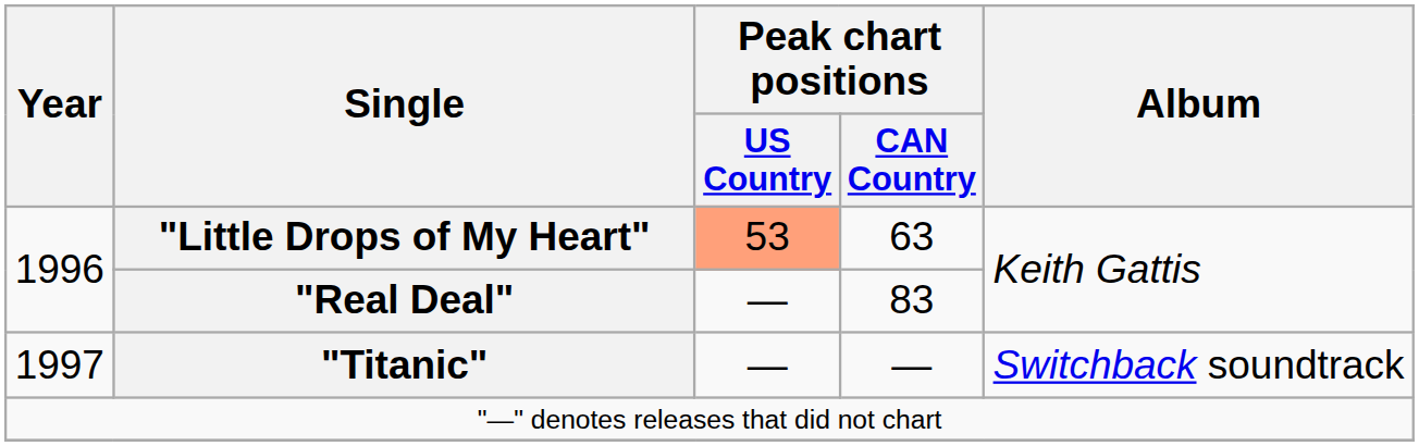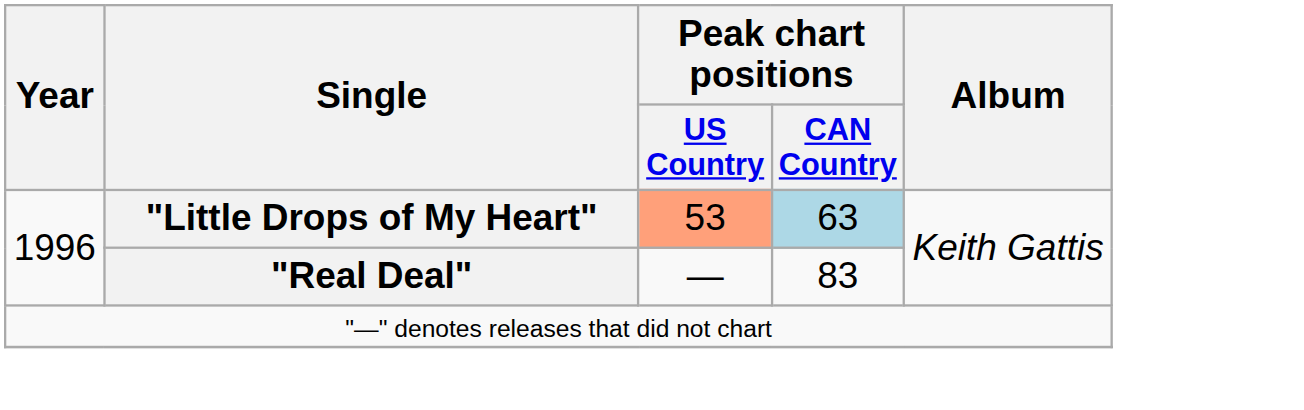"Little Drops of My Heart" | Peak chart positions / CAN Country: no background -> lightblue background
- row: 1997 | "Titanic" | — | — | Switchback soundtrack
